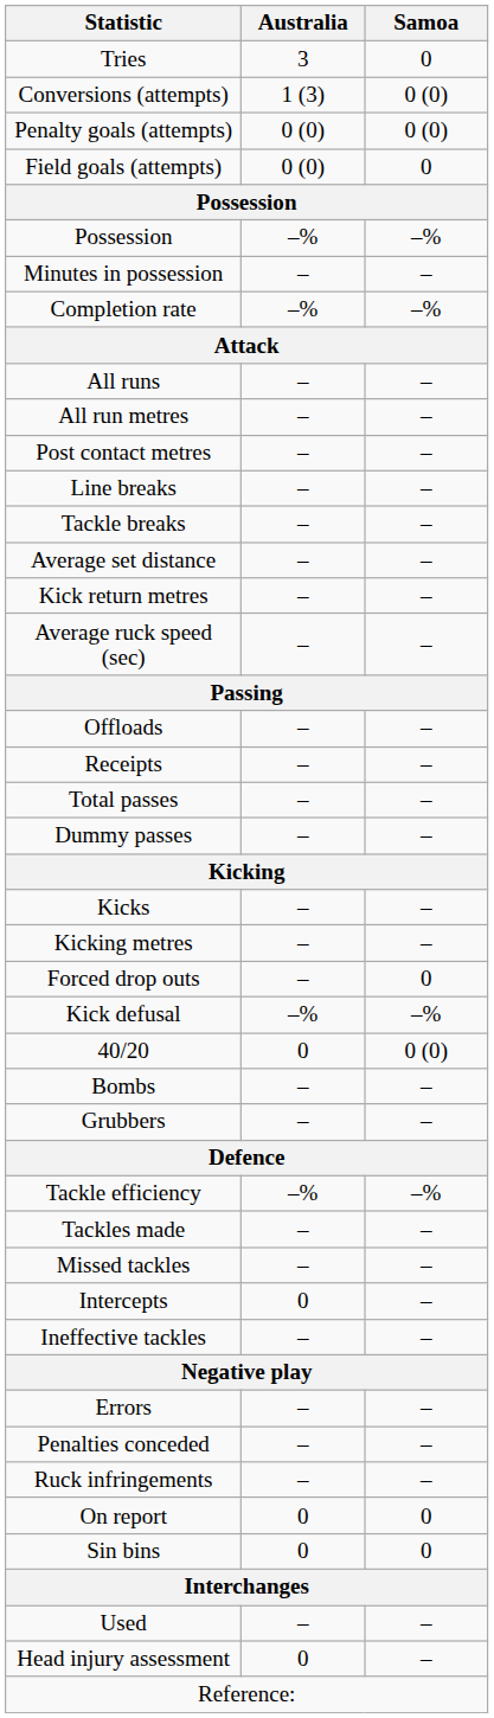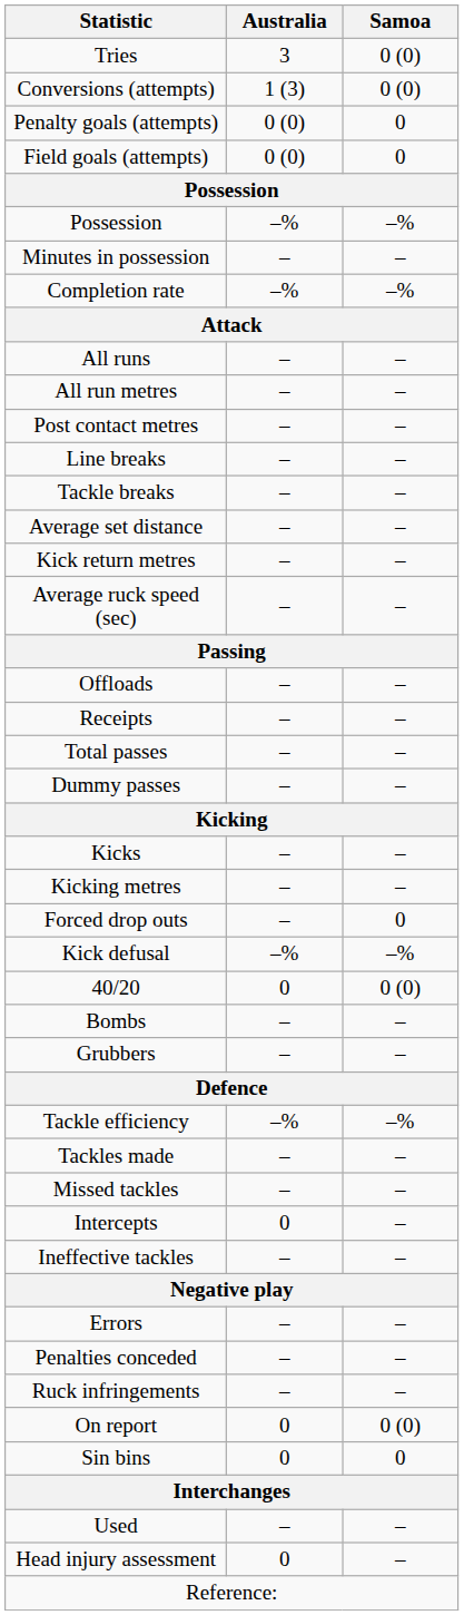Tries | Samoa: 0 -> 0 (0)
Penalty goals (attempts) | Samoa: 0 (0) -> 0
On report | Samoa: 0 -> 0 (0)
